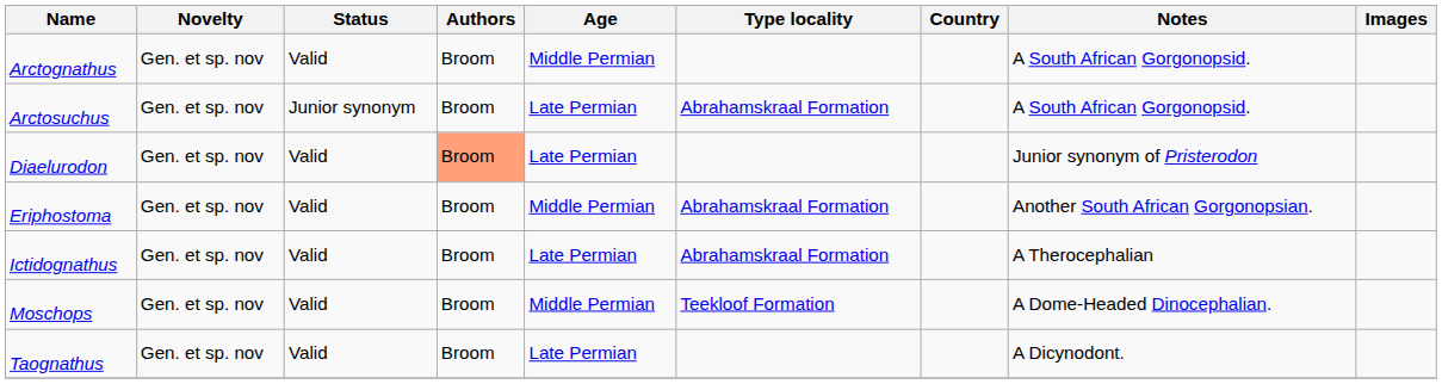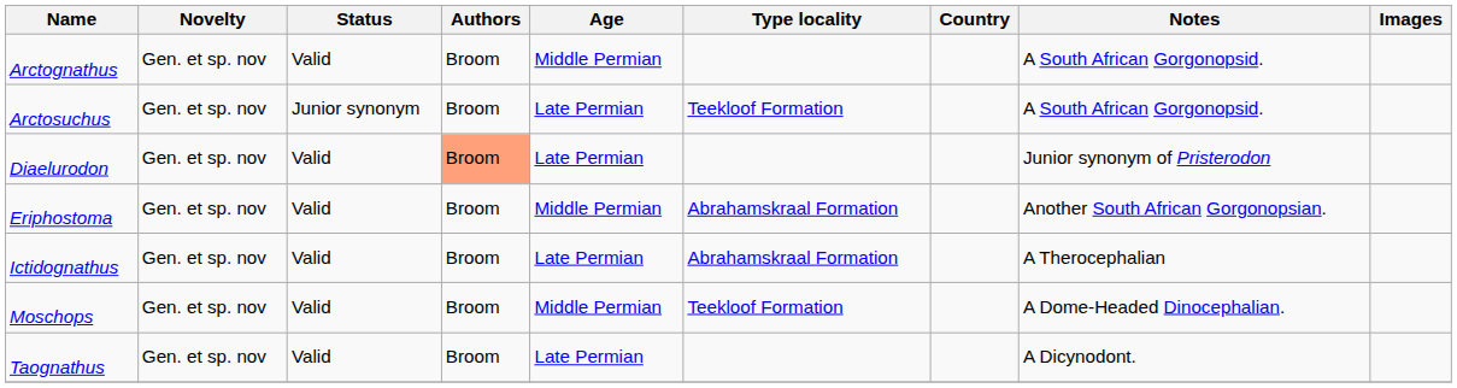Arctosuchus | Type locality: Abrahamskraal Formation -> Teekloof Formation
